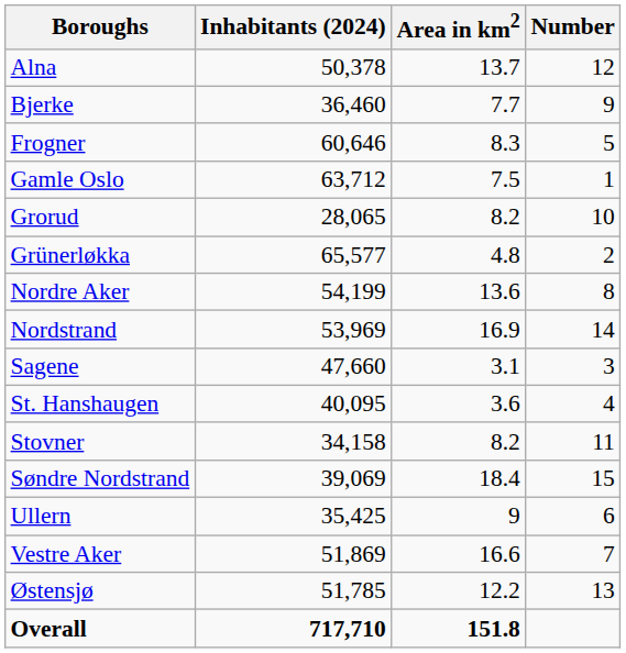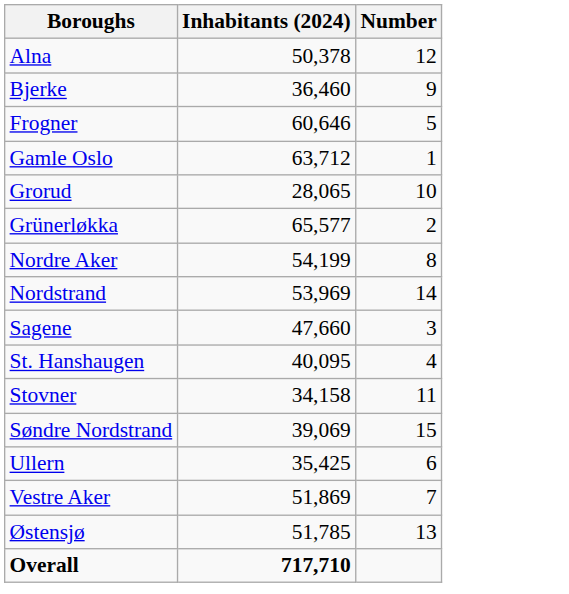- column: Area in km2 | 13.7 | 7.7 | 8.3 | 7.5 | 8.2 | 4.8 | 13.6 | 16.9 | 3.1 | 3.6 | 8.2 | 18.4 | 9 | 16.6 | 12.2 | 151.8
